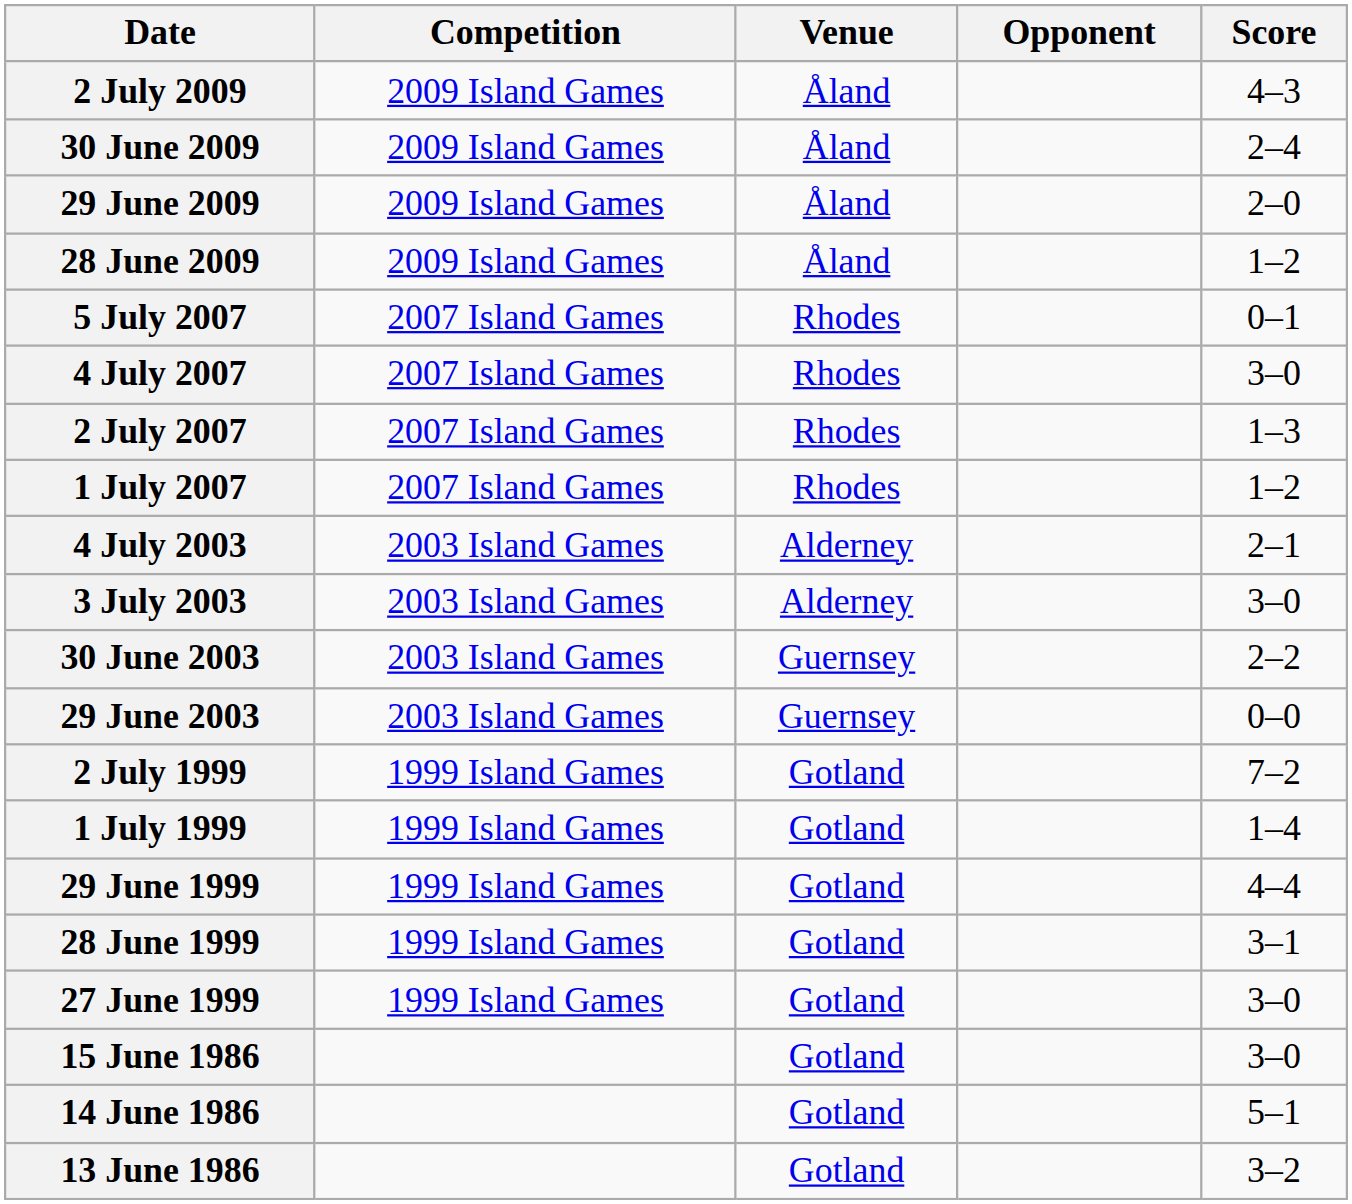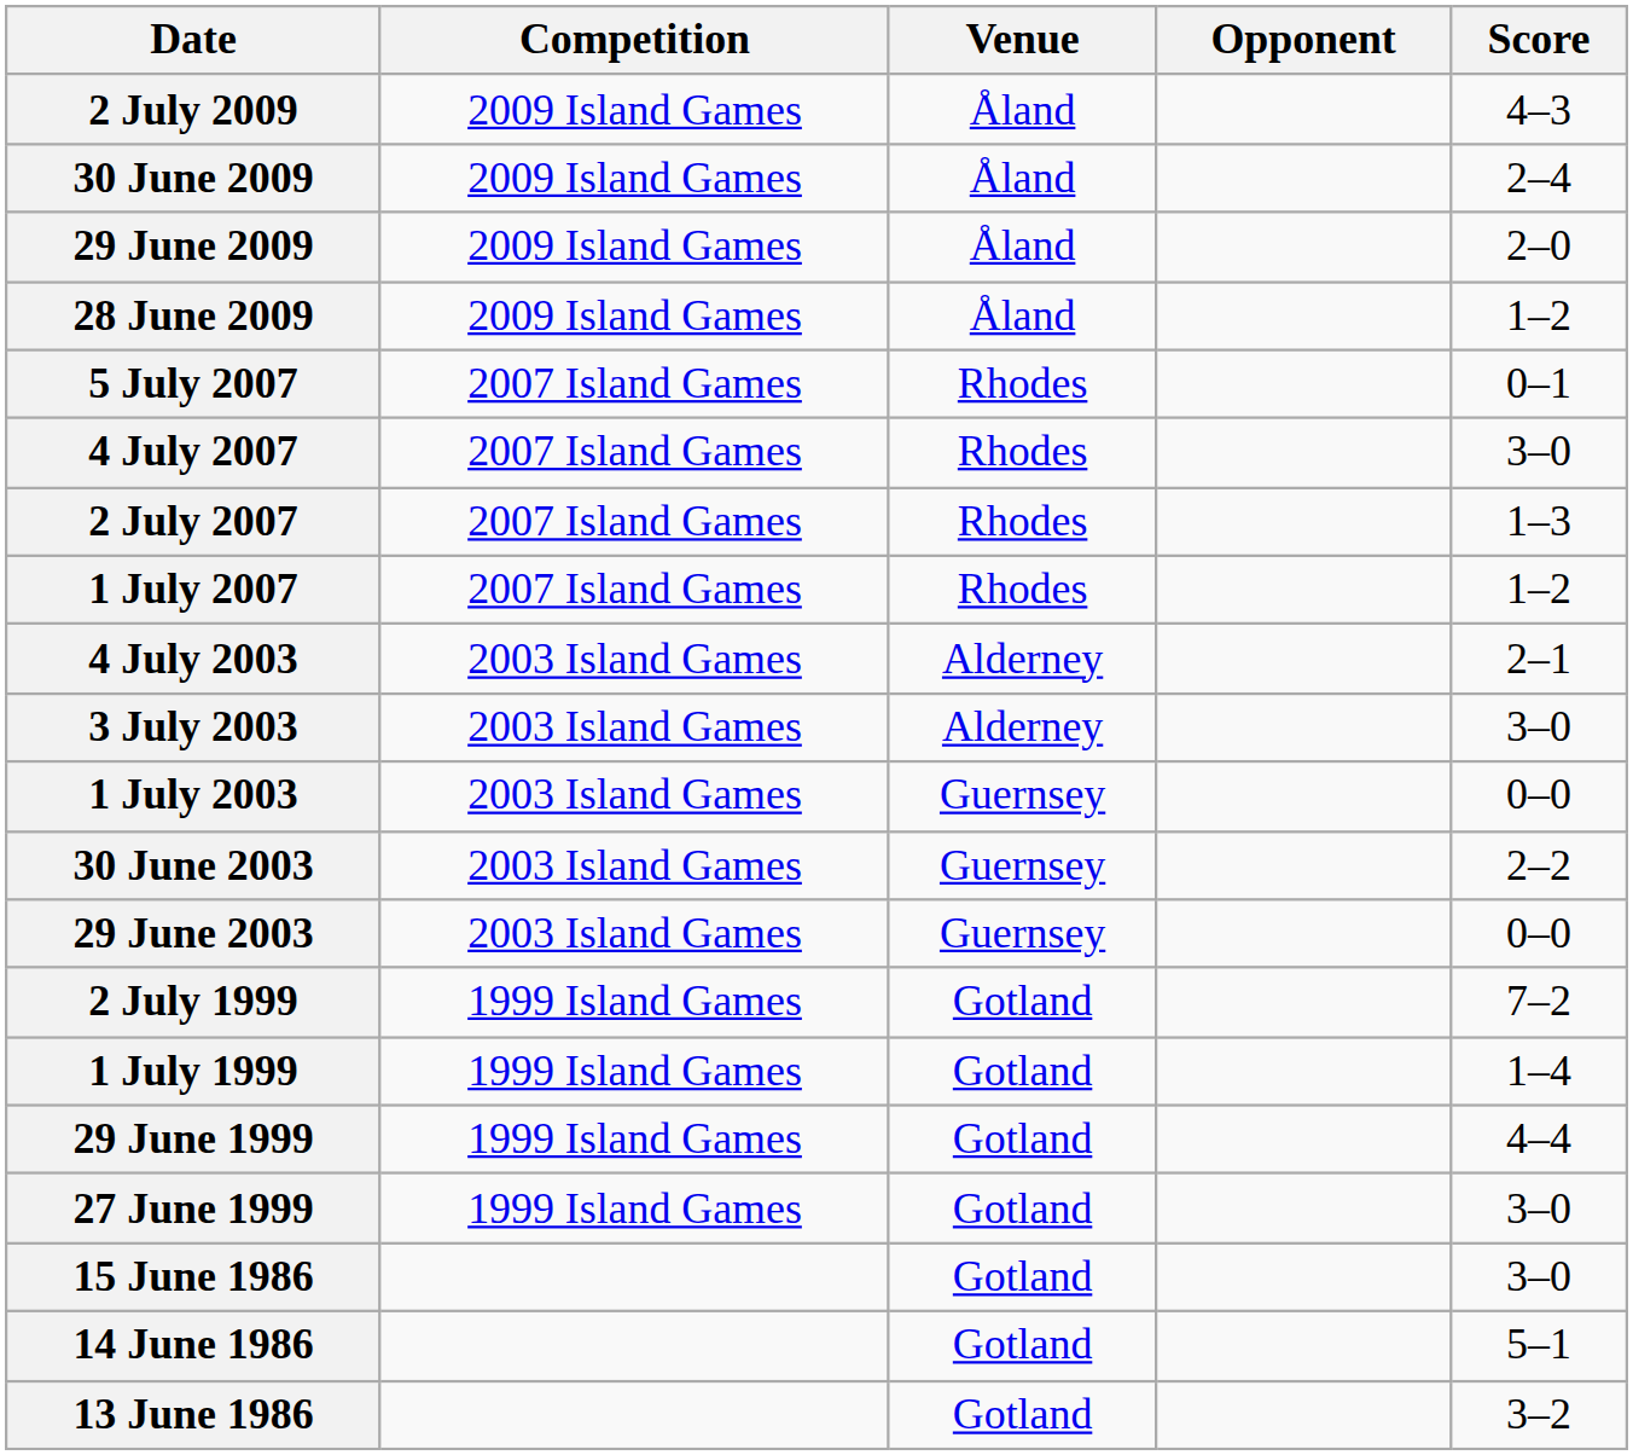+ row: 1 July 2003 | 2003 Island Games | Guernsey | 0–0
- row: 28 June 1999 | 1999 Island Games | Gotland | 3–1
